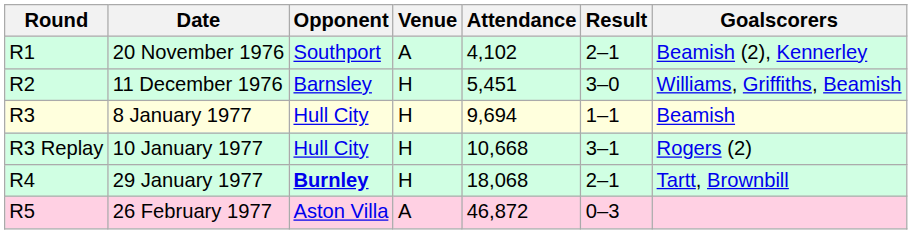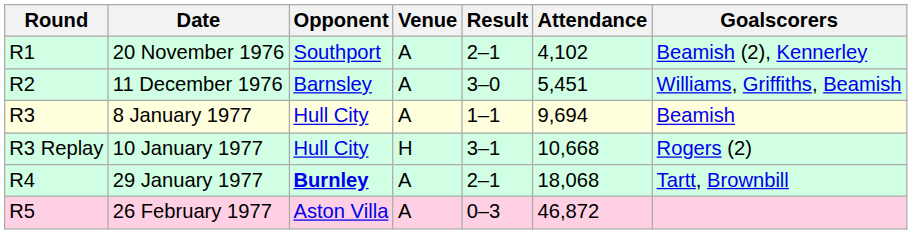columns swapped: Result <-> Attendance
11 December 1976 | Venue: H -> A
8 January 1977 | Venue: H -> A
29 January 1977 | Venue: H -> A
